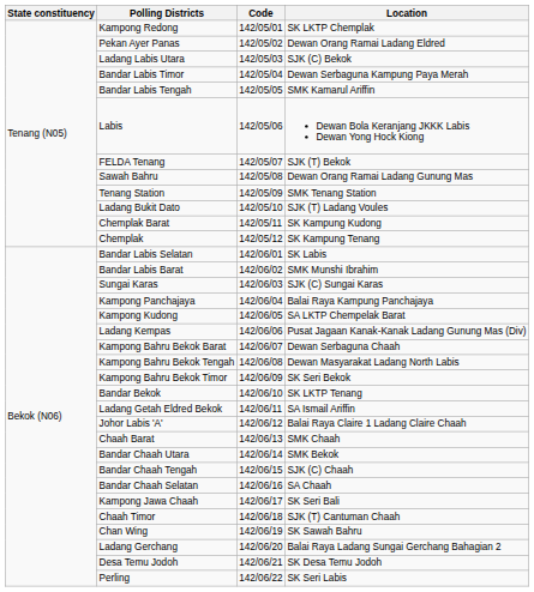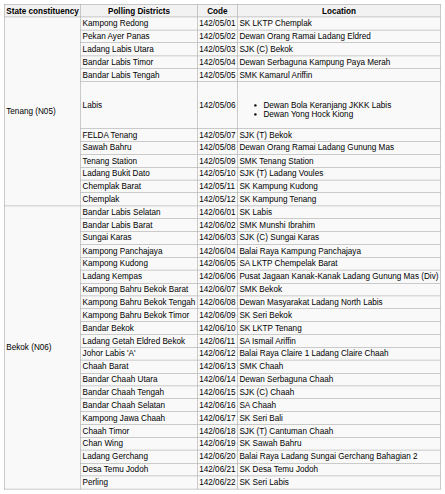Kampong Bahru Bekok Barat | Location: Dewan Serbaguna Chaah -> SMK Bekok
Bandar Chaah Utara | Location: SMK Bekok -> Dewan Serbaguna Chaah
